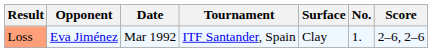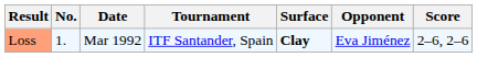columns swapped: No. <-> Opponent
Loss | Surface: normal -> bold
